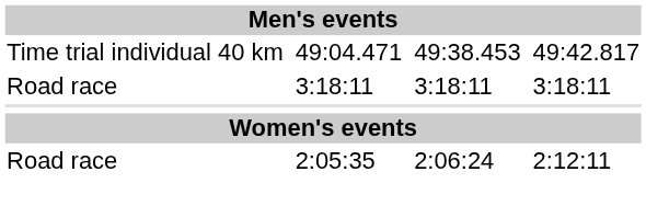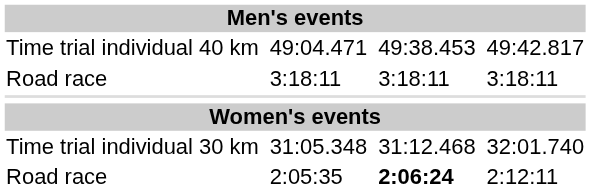+ row: Time trial individual 30 km | 31:05.348 | 31:12.468 | 32:01.740
2:05:35 | column 5: normal -> bold
